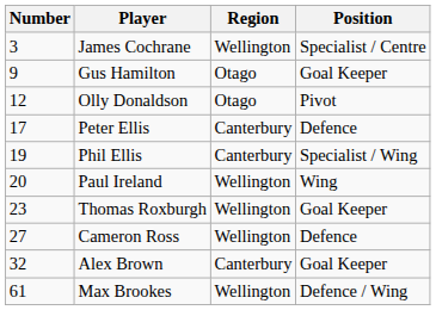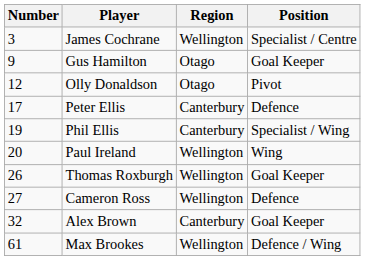Thomas Roxburgh | Number: 23 -> 26
